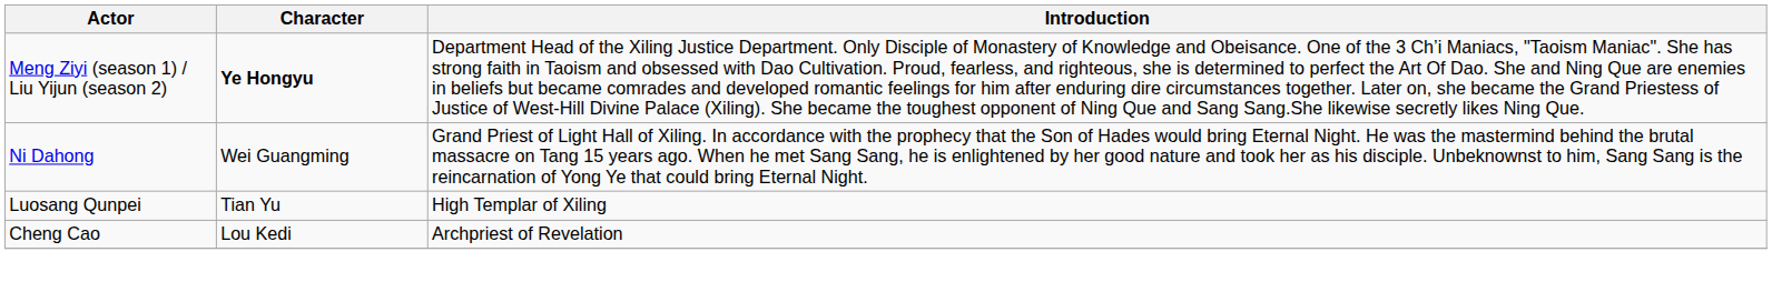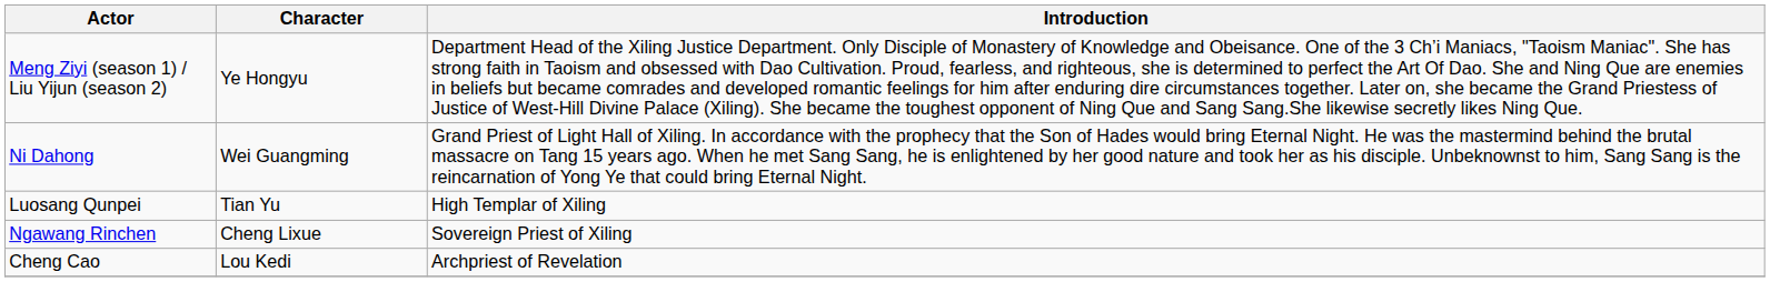Meng Ziyi (season 1) / Liu Yijun (season 2) | Character: bold -> normal
+ row: Ngawang Rinchen | Cheng Lixue | Sovereign Priest of Xiling
